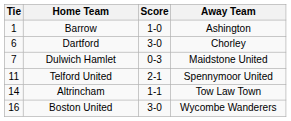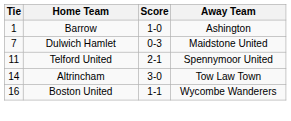- row: 6 | Dartford | 3-0 | Chorley
Altrincham | Score: 1-1 -> 3-0
Boston United | Score: 3-0 -> 1-1
